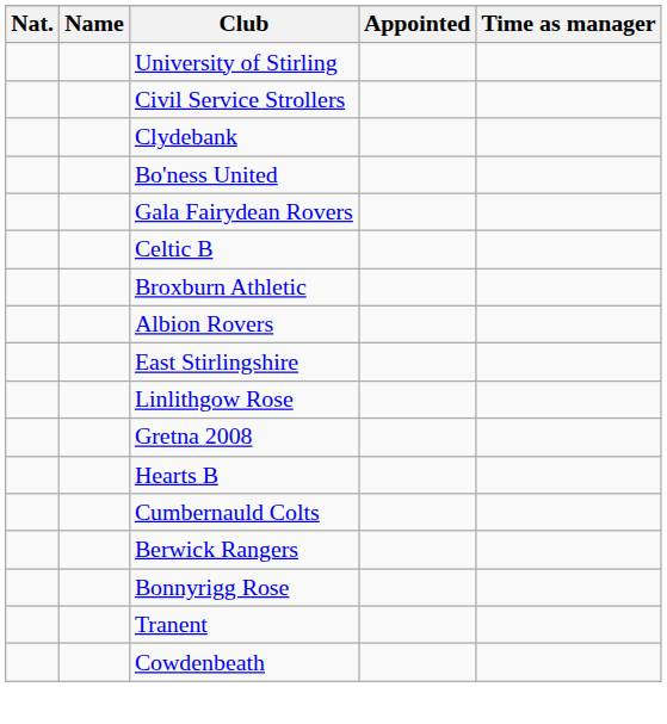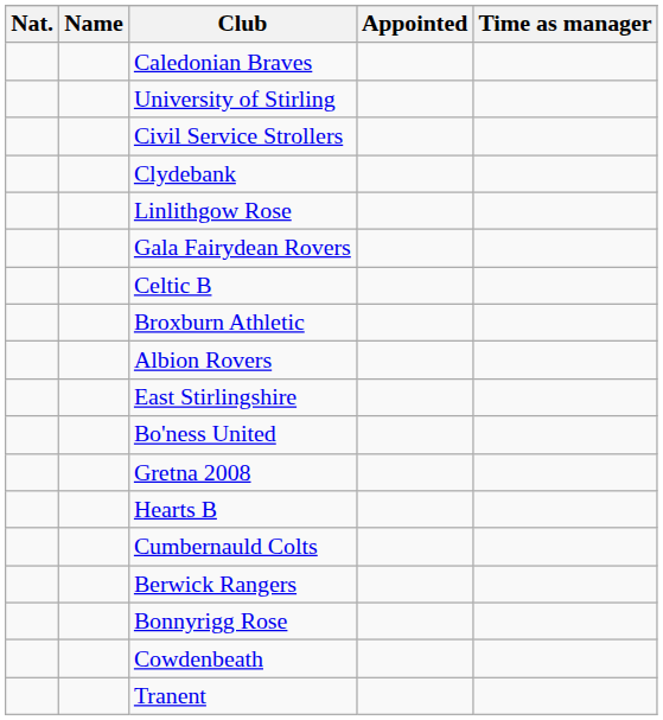+ row: Caledonian Braves
rows swapped: Linlithgow Rose <-> Bo'ness United
rows swapped: Tranent <-> Cowdenbeath
